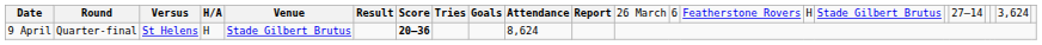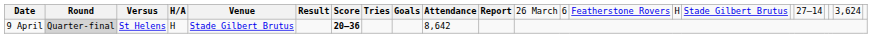9 April | column 2: no background -> lightgrey background
9 April | column 10: 8,624 -> 8,642
